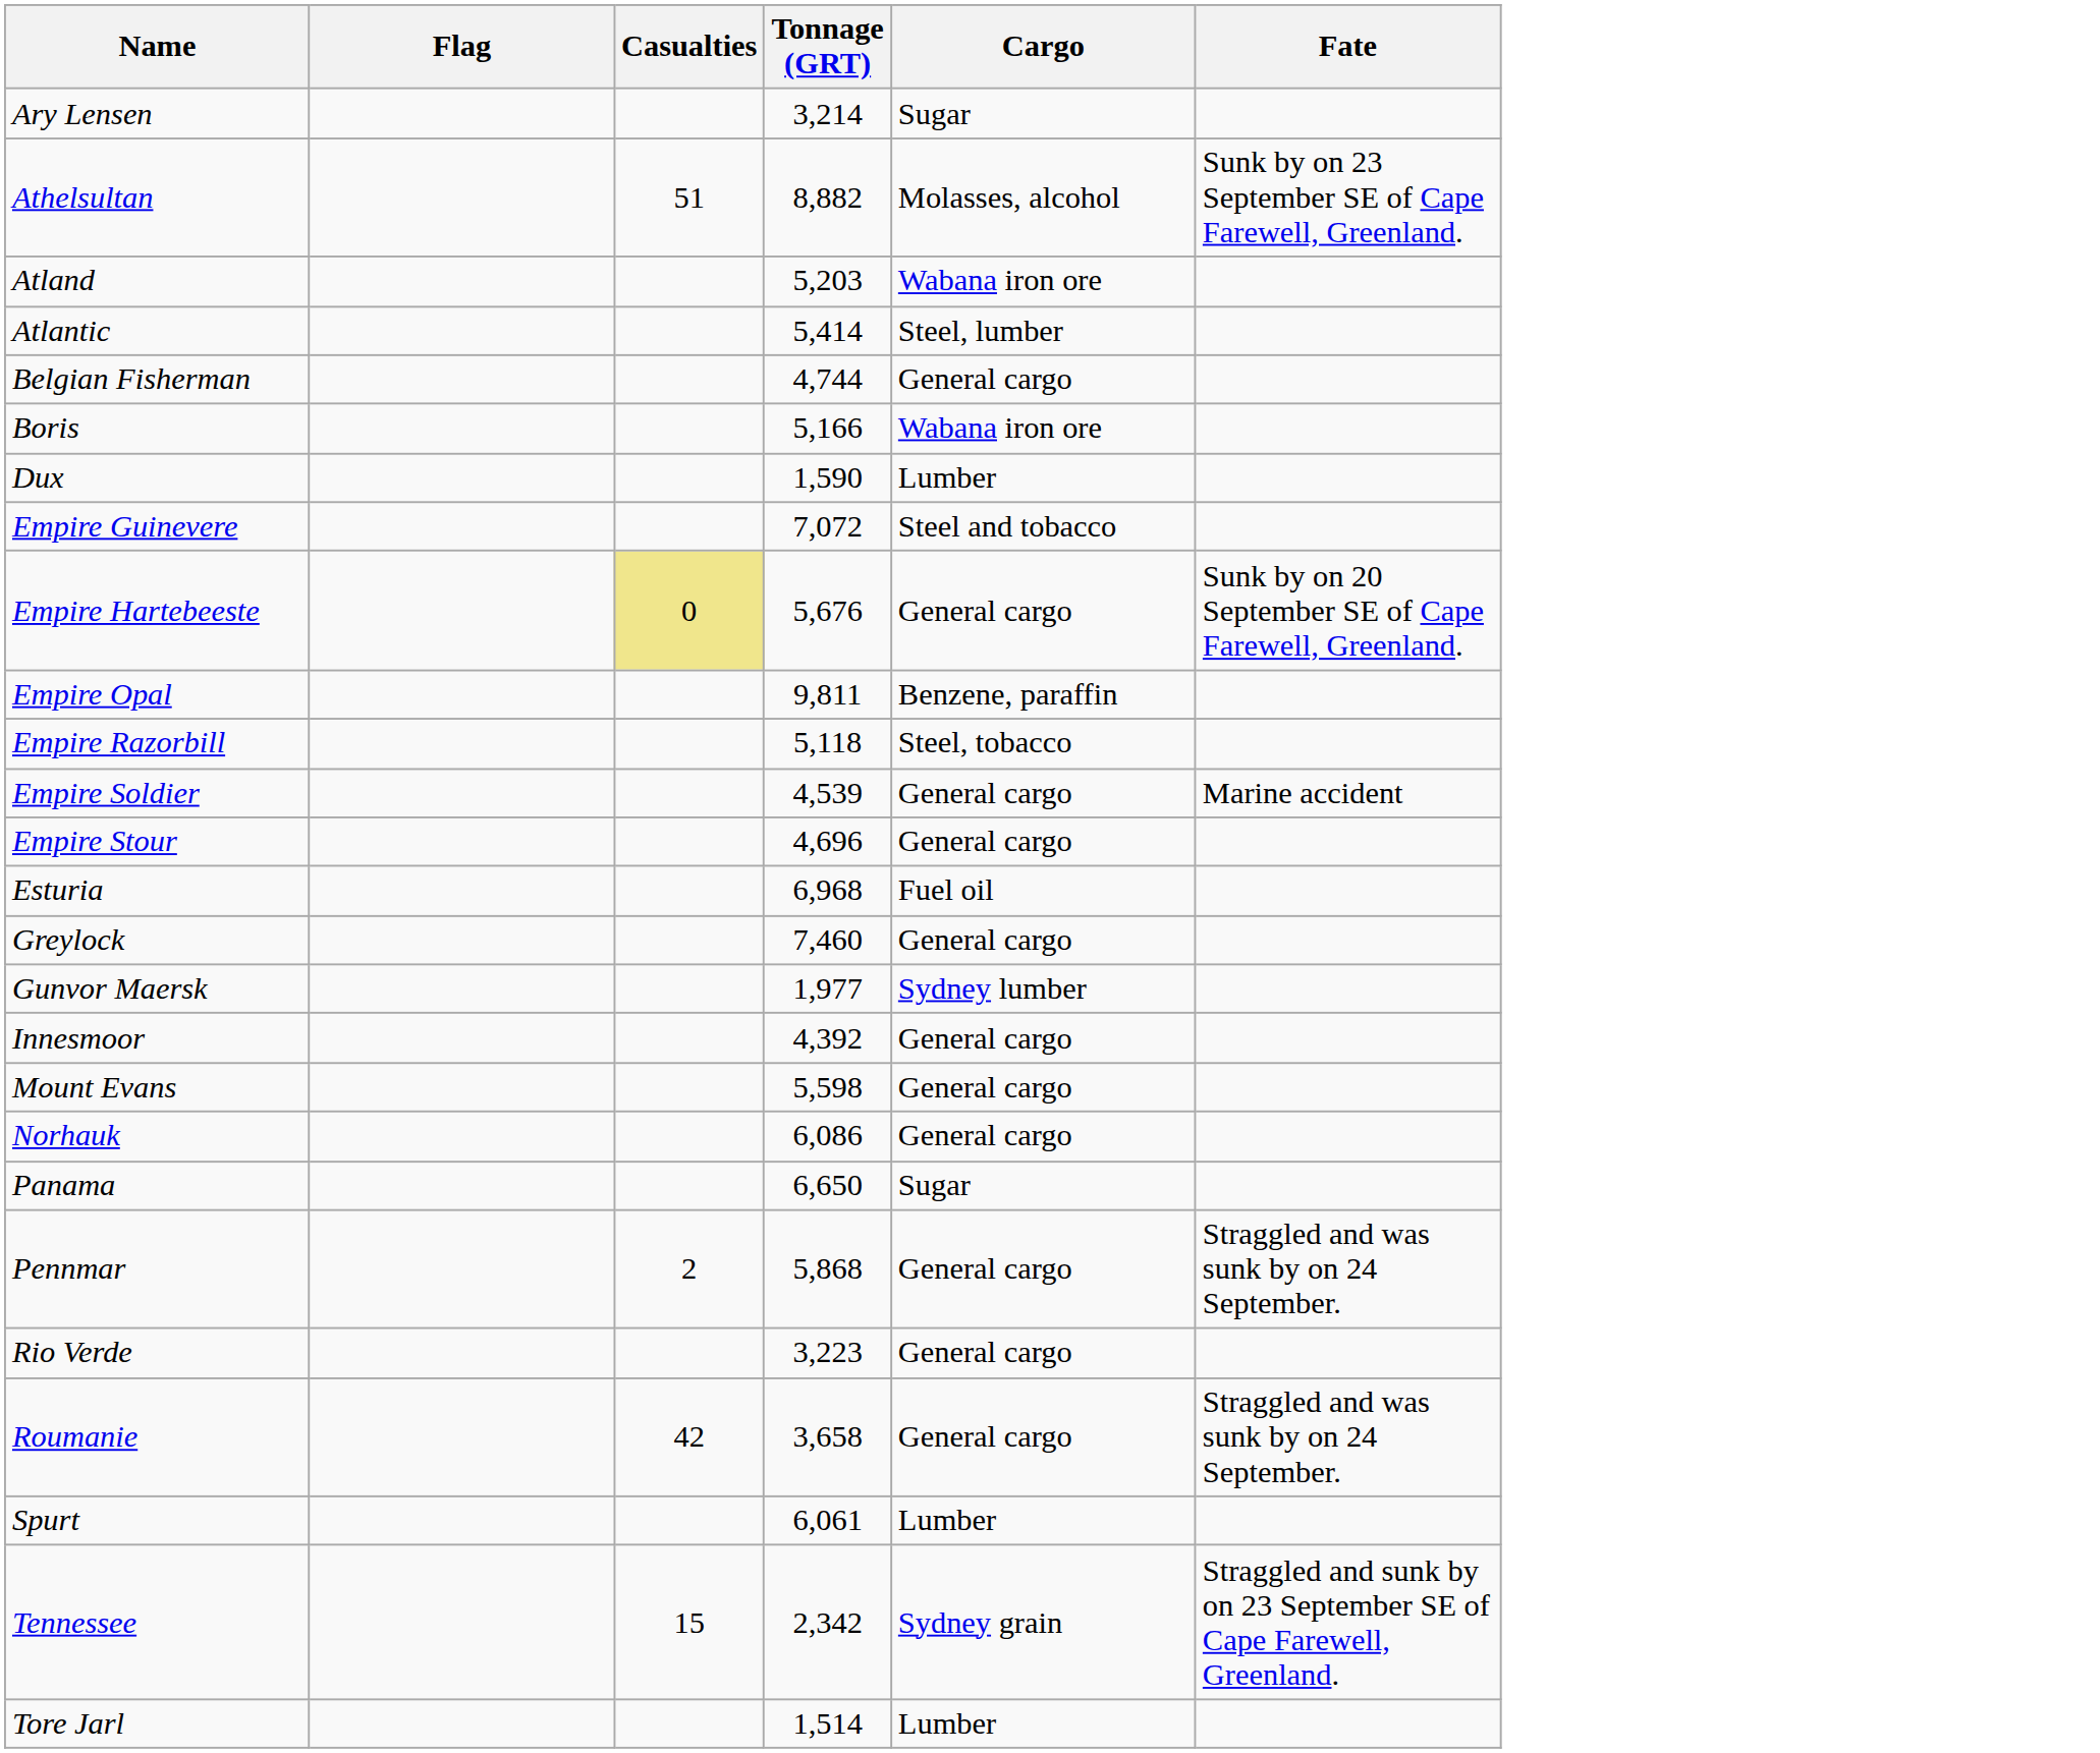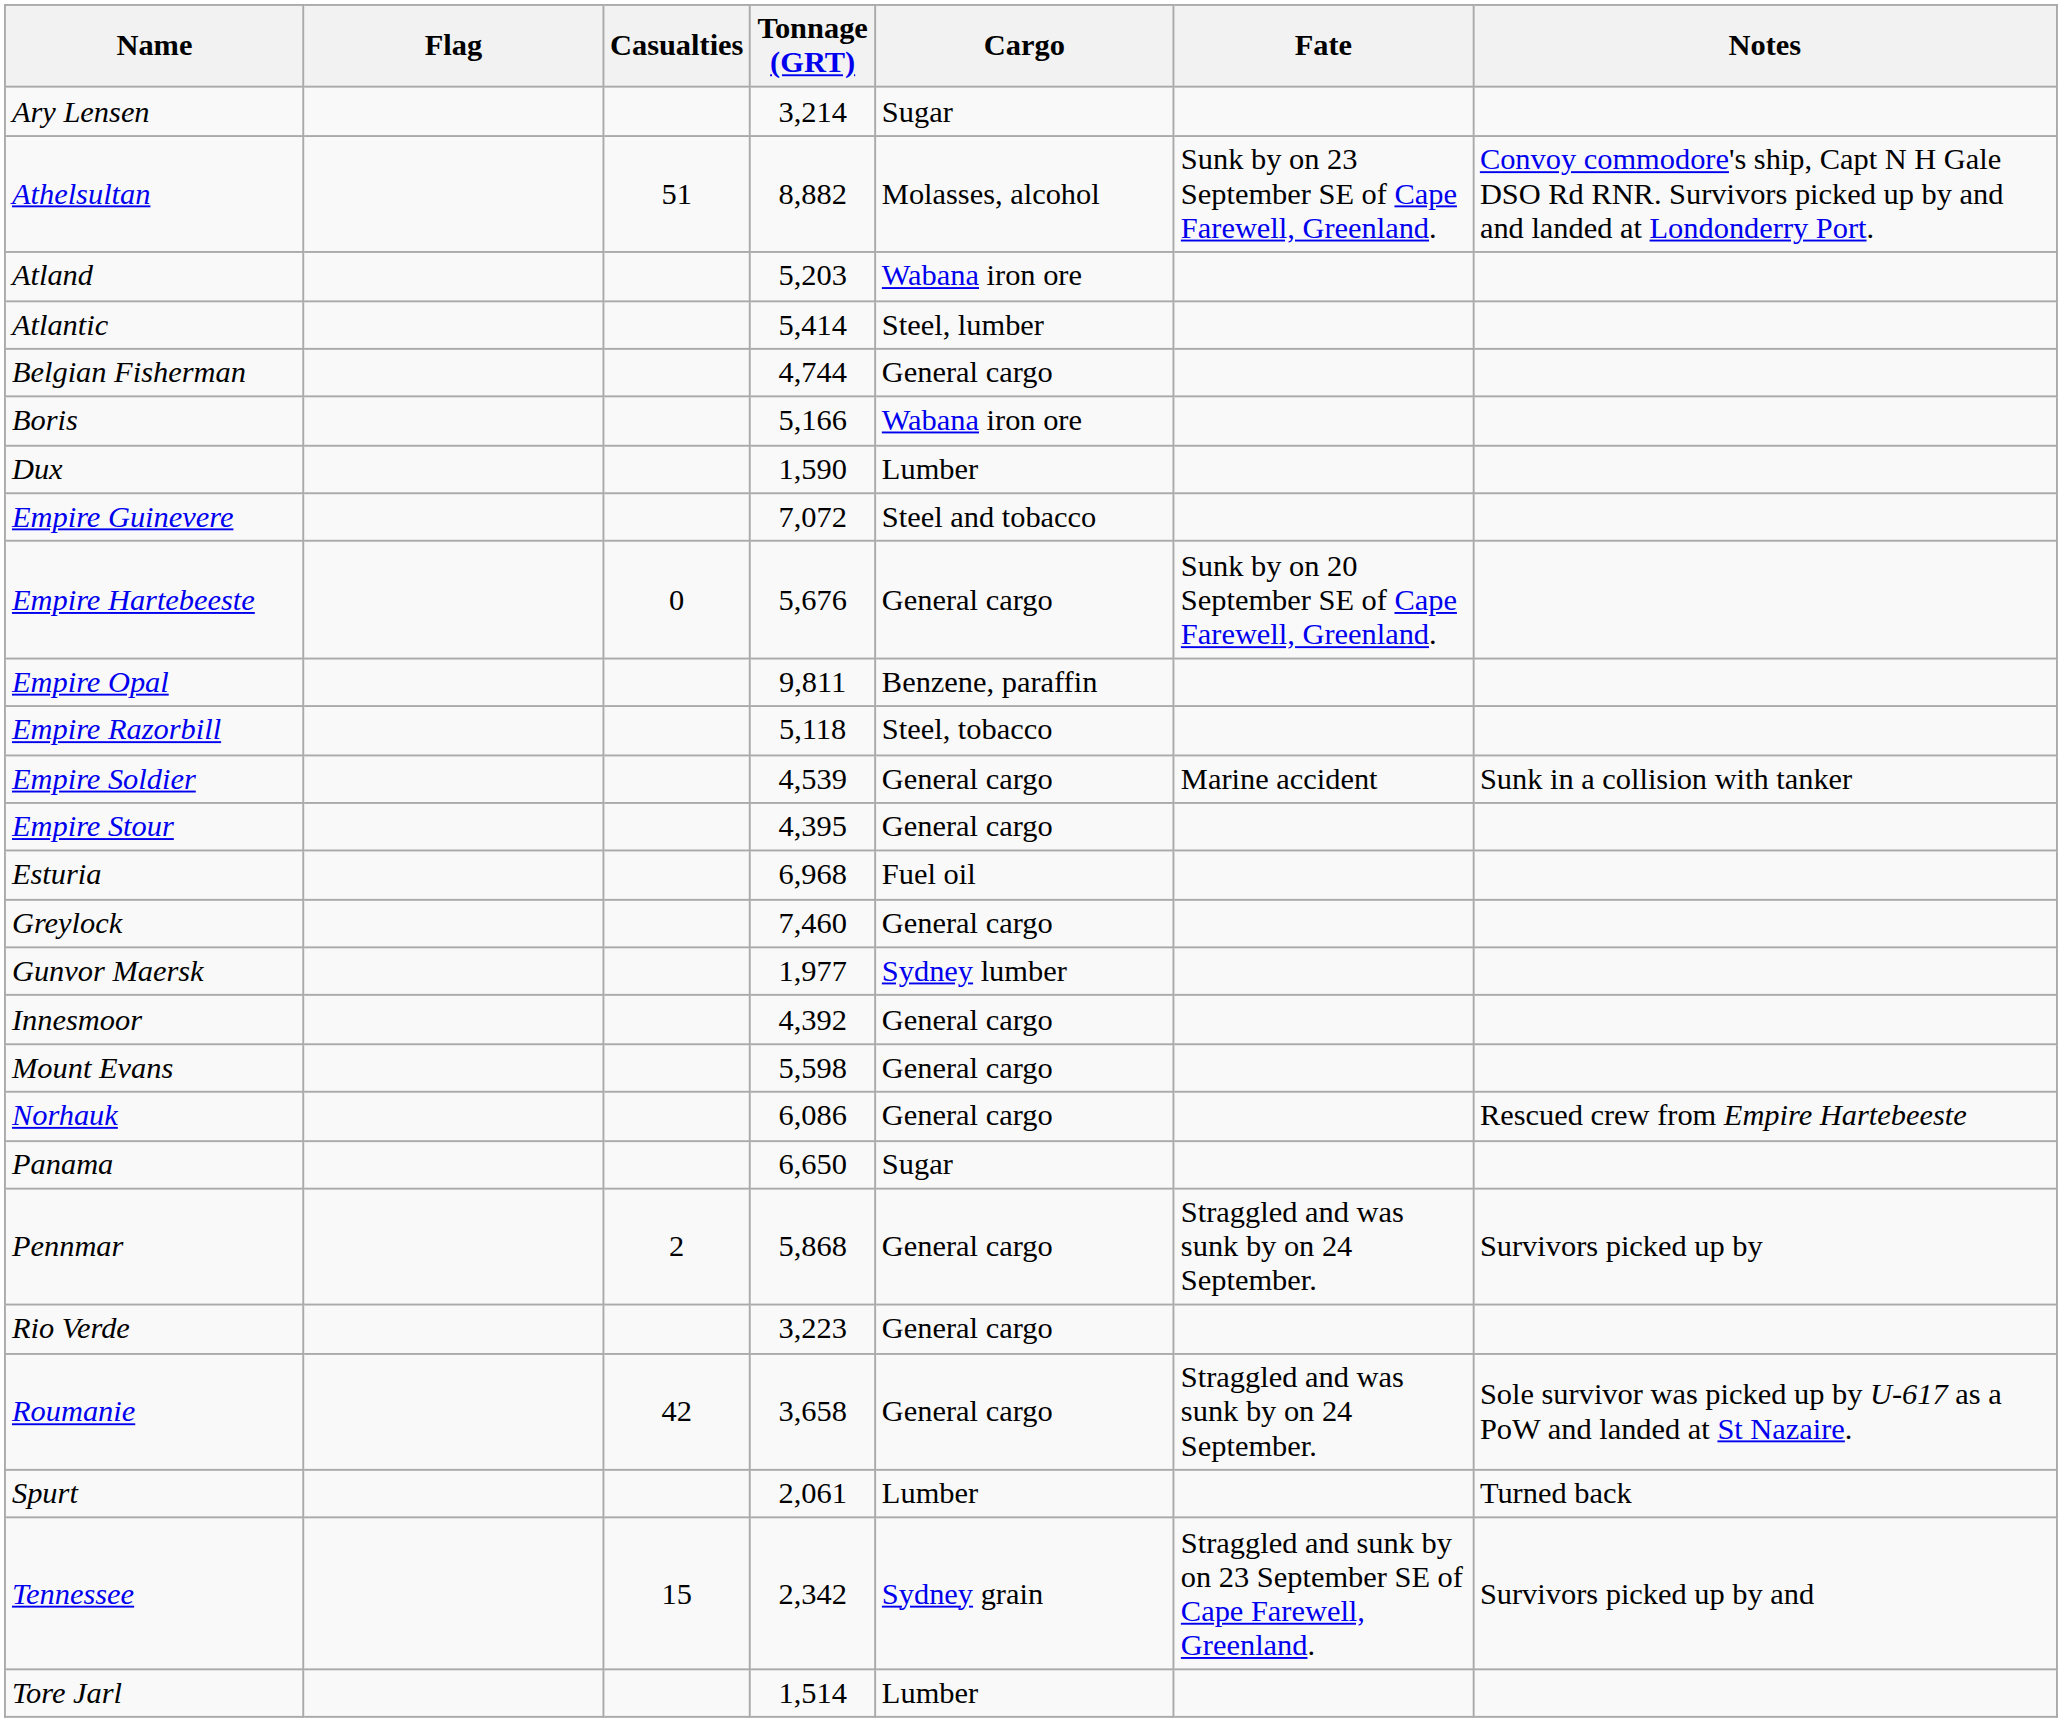+ column: Notes | Convoy commodore's ship, Capt N H Gale DSO Rd RNR. Survivors picked up by and and landed at Londonderry Port. | Sunk in a collision with tanker | Rescued crew from Empire Hartebeeste | Survivors picked up by | Sole survivor was picked up by U-617 as a PoW and landed at St Nazaire. | Turned back | Survivors picked up by and
Empire Hartebeeste | Casualties: khaki background -> no background
Empire Stour | Tonnage (GRT): 4,696 -> 4,395
Spurt | Tonnage (GRT): 6,061 -> 2,061
